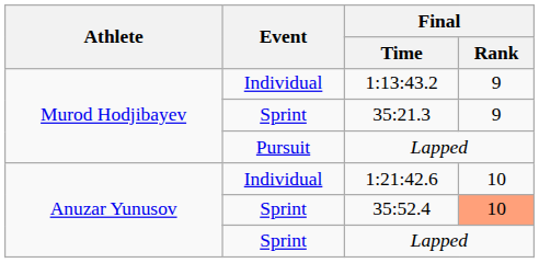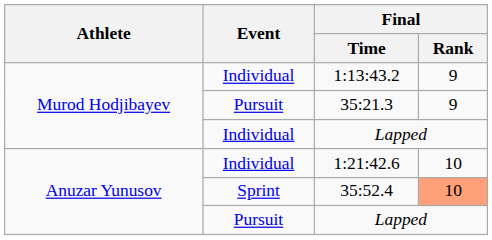35:21.3 | Event: Sprint -> Pursuit
Murod Hodjibayev / Lapped | Event: Pursuit -> Individual
Anuzar Yunusov / Lapped | Event: Sprint -> Pursuit
